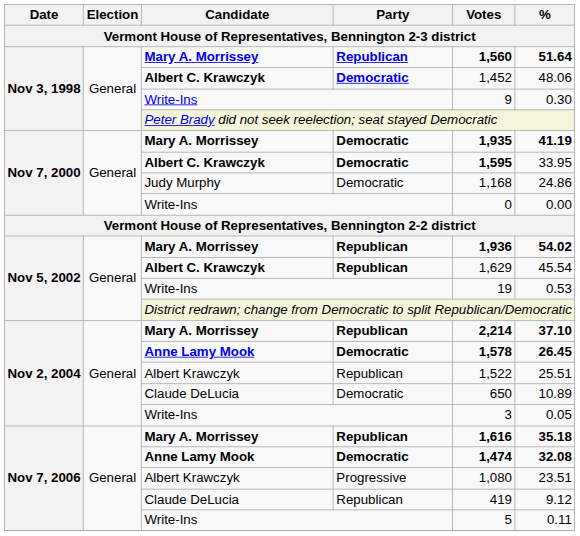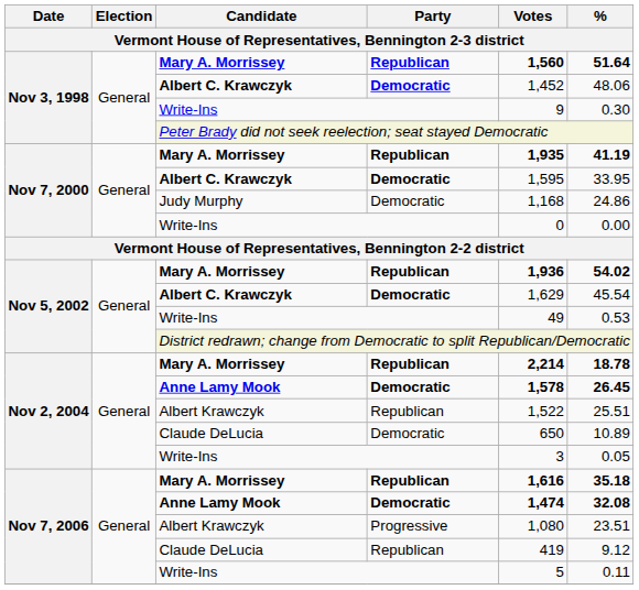Nov 7, 2000 / Mary A. Morrissey | Party: Democratic -> Republican
Nov 7, 2000 / Albert C. Krawczyk | Votes: bold -> normal
Nov 5, 2002 / Albert C. Krawczyk | Party: Republican -> Democratic
Nov 5, 2002 / Write-Ins | Votes: 19 -> 49
Nov 2, 2004 / Mary A. Morrissey | %: 37.10 -> 18.78
